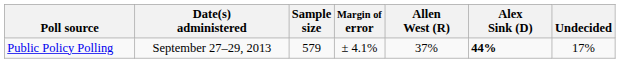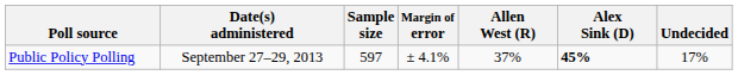Public Policy Polling | Sample size: 579 -> 597
Public Policy Polling | Alex Sink (D): 44% -> 45%
